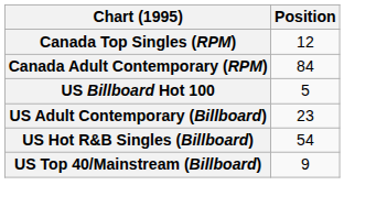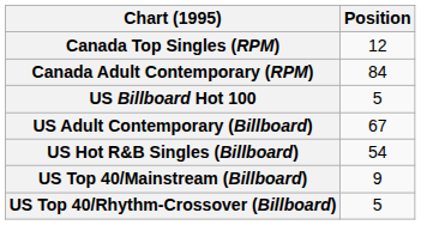US Adult Contemporary (Billboard) | Position: 23 -> 67
+ row: US Top 40/Rhythm-Crossover (Billboard) | 5
